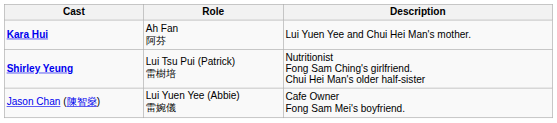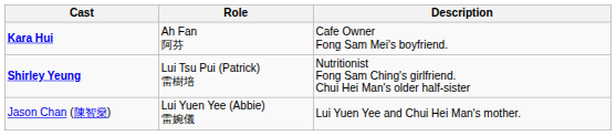Kara Hui | Description: Lui Yuen Yee and Chui Hei Man's mother. -> Cafe Owner Fong Sam Mei's boyfriend.
Jason Chan (陳智燊) | Description: Cafe Owner Fong Sam Mei's boyfriend. -> Lui Yuen Yee and Chui Hei Man's mother.
